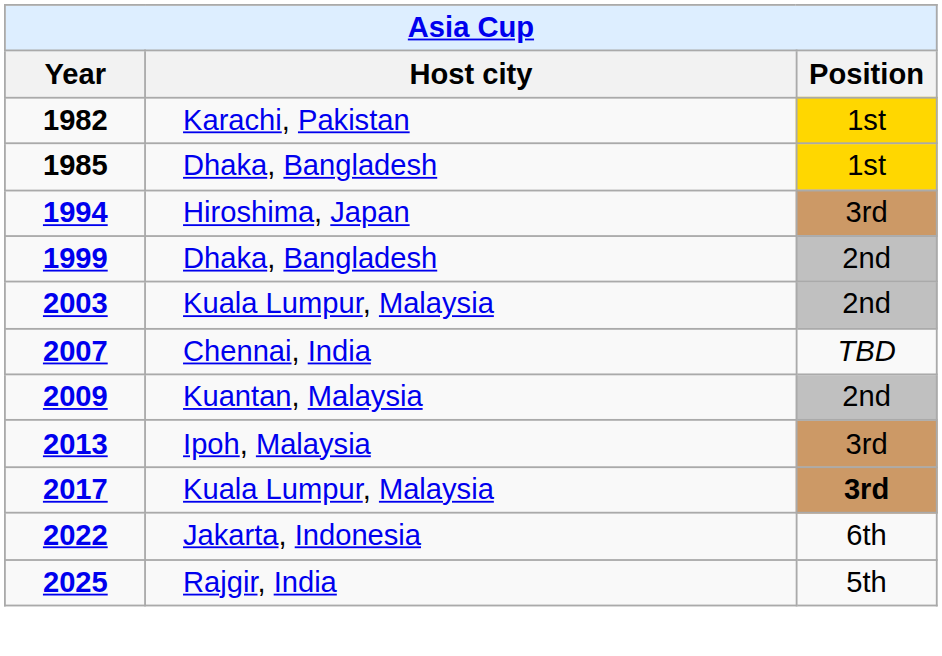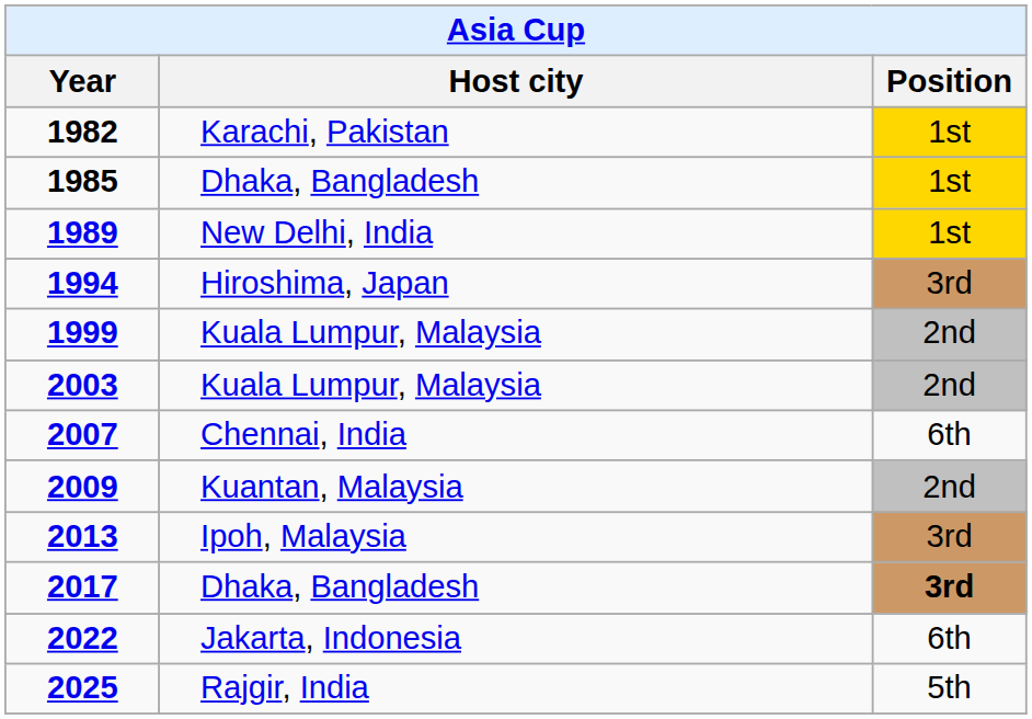+ row: 1989 | New Delhi, India | 1st
1999 | Host city: Dhaka, Bangladesh -> Kuala Lumpur, Malaysia
2007 | Position: TBD -> 6th
2017 | Host city: Kuala Lumpur, Malaysia -> Dhaka, Bangladesh
